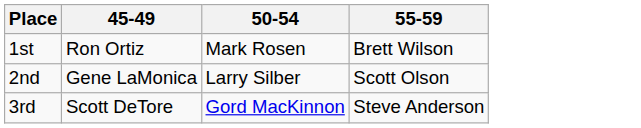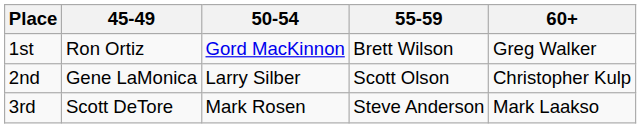+ column: 60+ | Greg Walker | Christopher Kulp | Mark Laakso
1st | 50-54: Mark Rosen -> Gord MacKinnon
3rd | 50-54: Gord MacKinnon -> Mark Rosen
